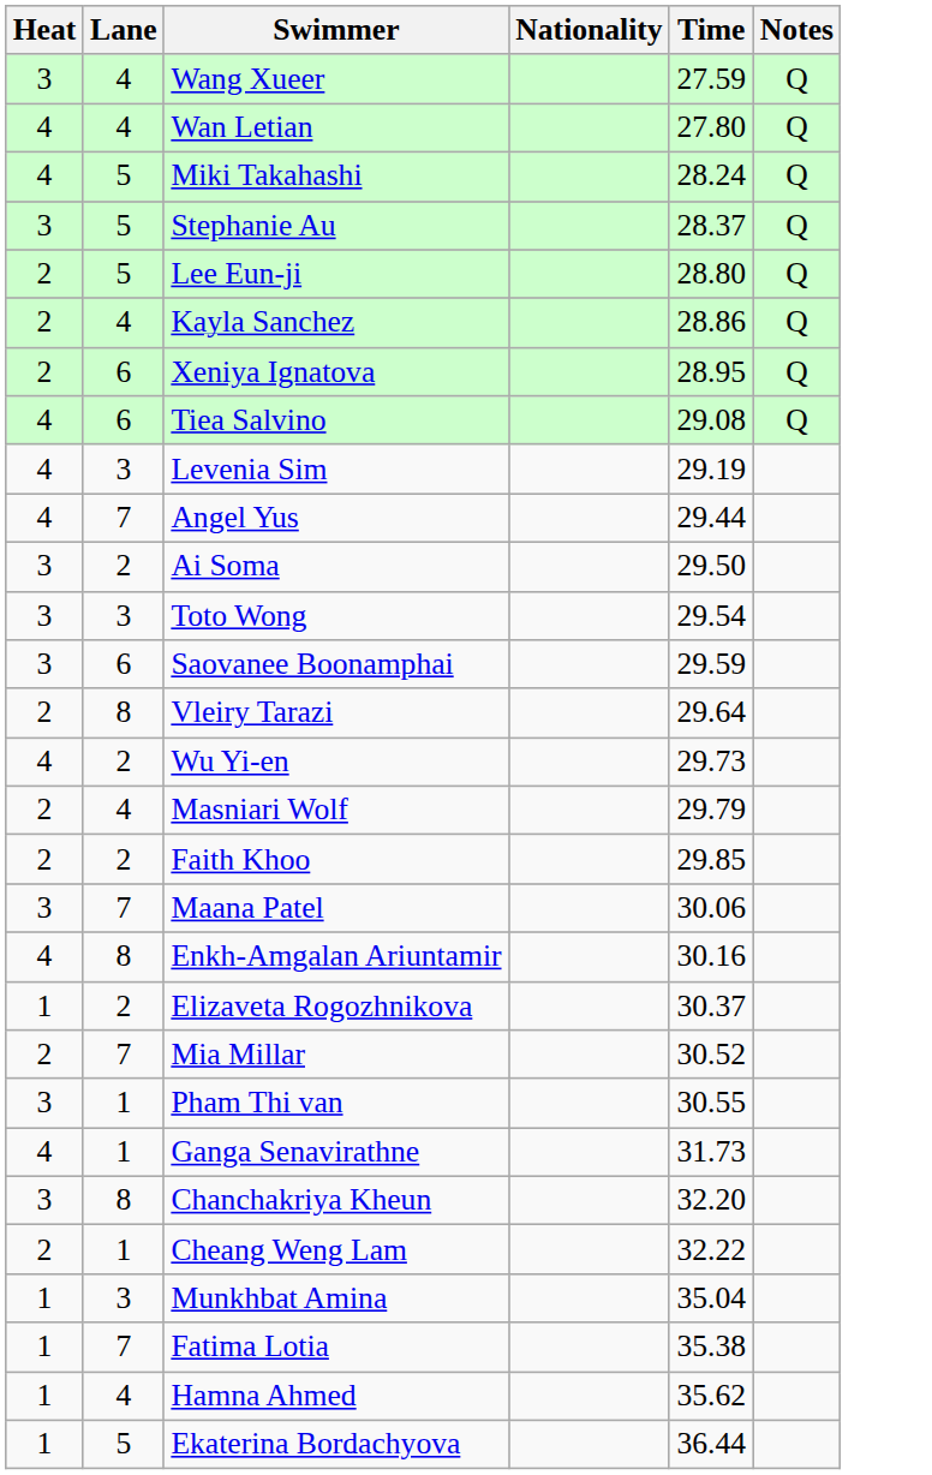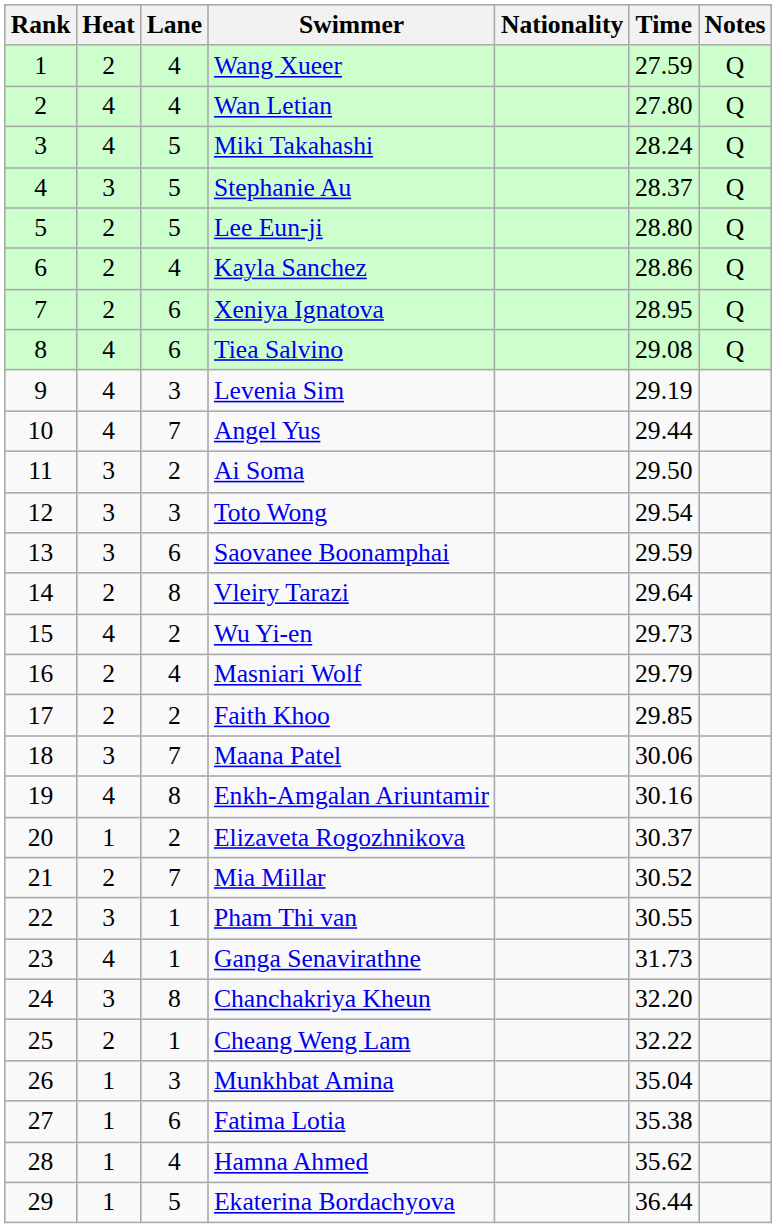+ column: Rank | 1 | 2 | 3 | 4 | 5 | 6 | 7 | 8 | 9 | 10 | 11 | 12 | 13 | 14 | 15 | 16 | 17 | 18 | 19 | 20 | 21 | 22 | 23 | 24 | 25 | 26 | 27 | 28 | 29
Wang Xueer | Heat: 3 -> 2
Fatima Lotia | Lane: 7 -> 6
